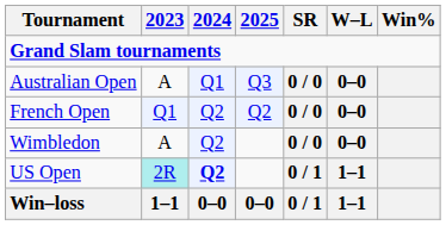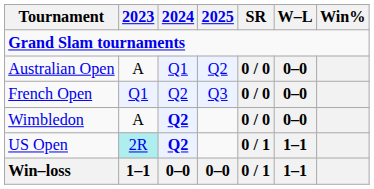Australian Open | 2025: Q3 -> Q2
French Open | 2025: Q2 -> Q3
Wimbledon | 2024: normal -> bold
